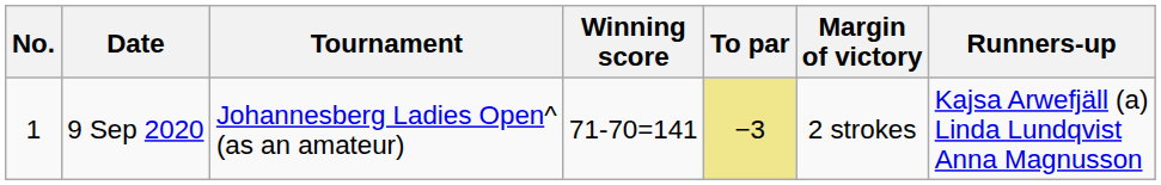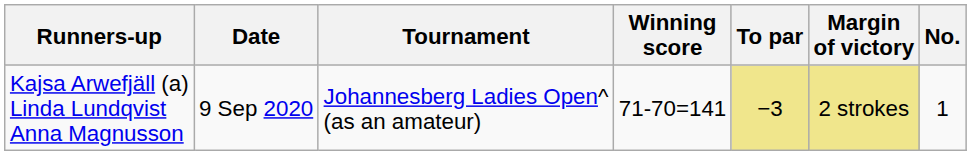columns swapped: No. <-> Runners-up
9 Sep 2020 | Margin of victory: no background -> khaki background
